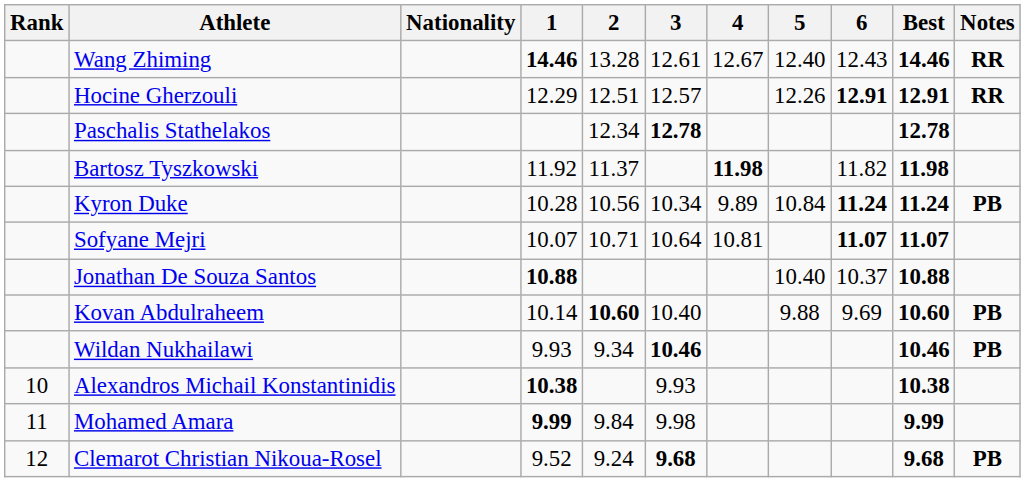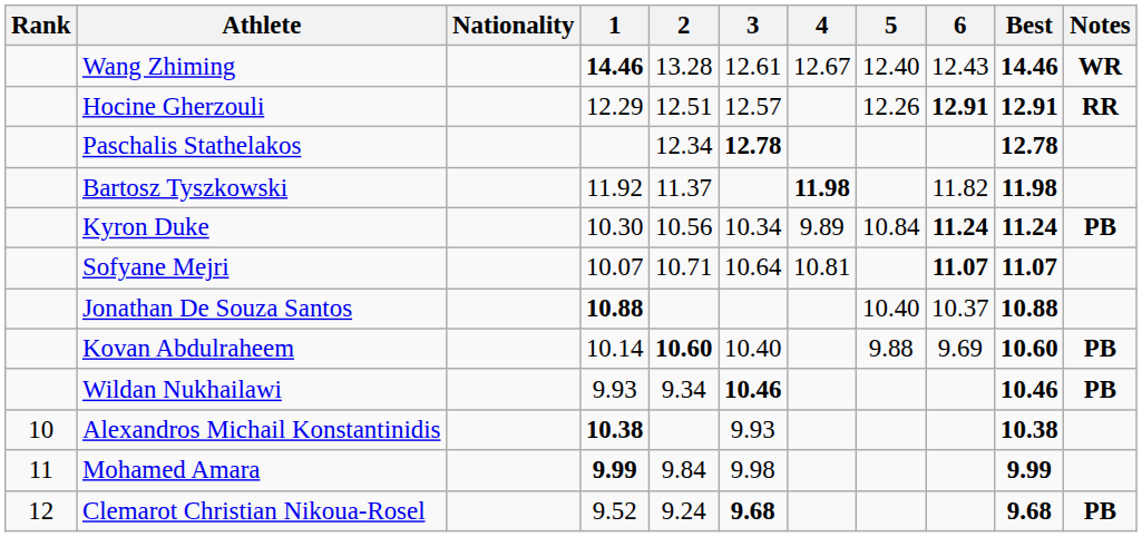Wang Zhiming | Notes: RR -> WR
Kyron Duke | 1: 10.28 -> 10.30
